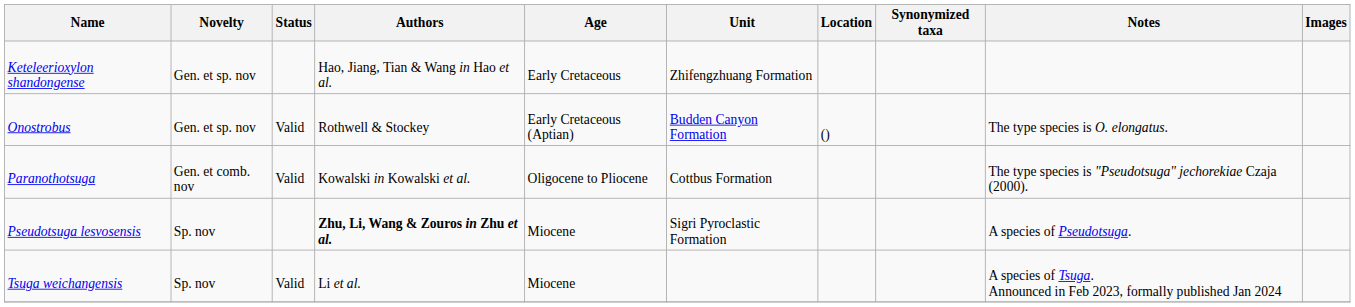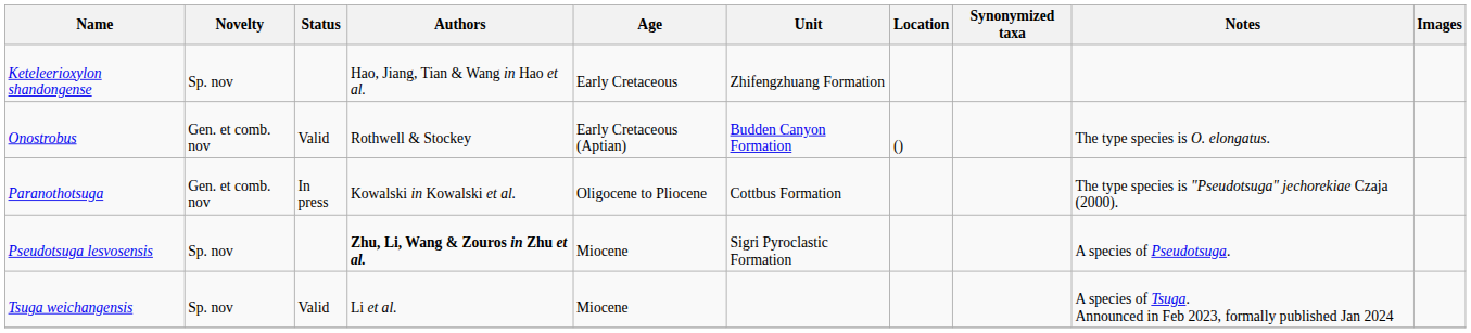Keteleerioxylon shandongense | Novelty: Gen. et sp. nov -> Sp. nov
Onostrobus | Novelty: Gen. et sp. nov -> Gen. et comb. nov
Paranothotsuga | Status: Valid -> In press
